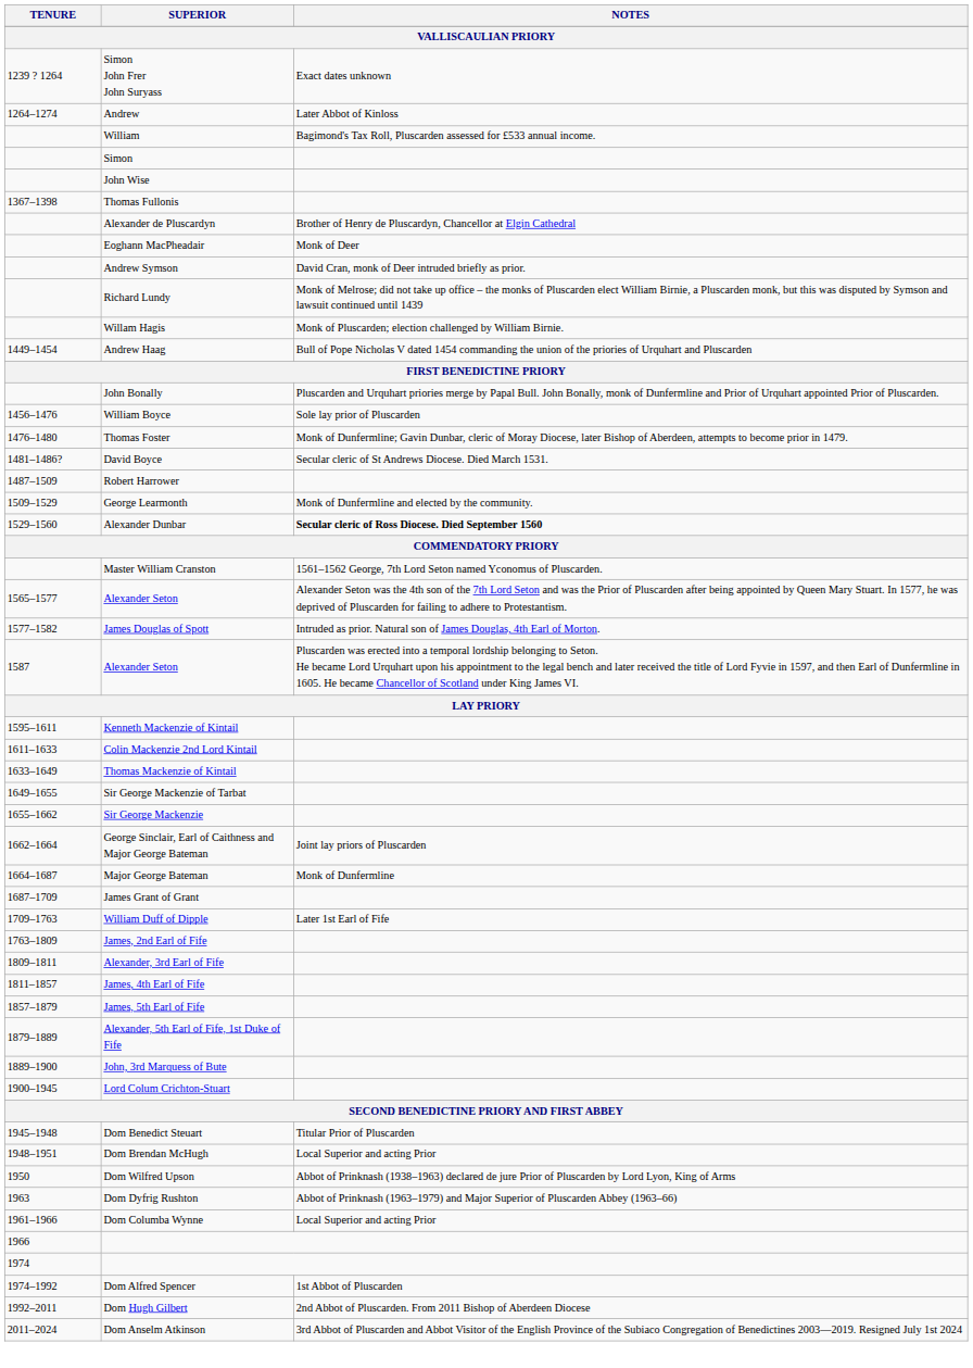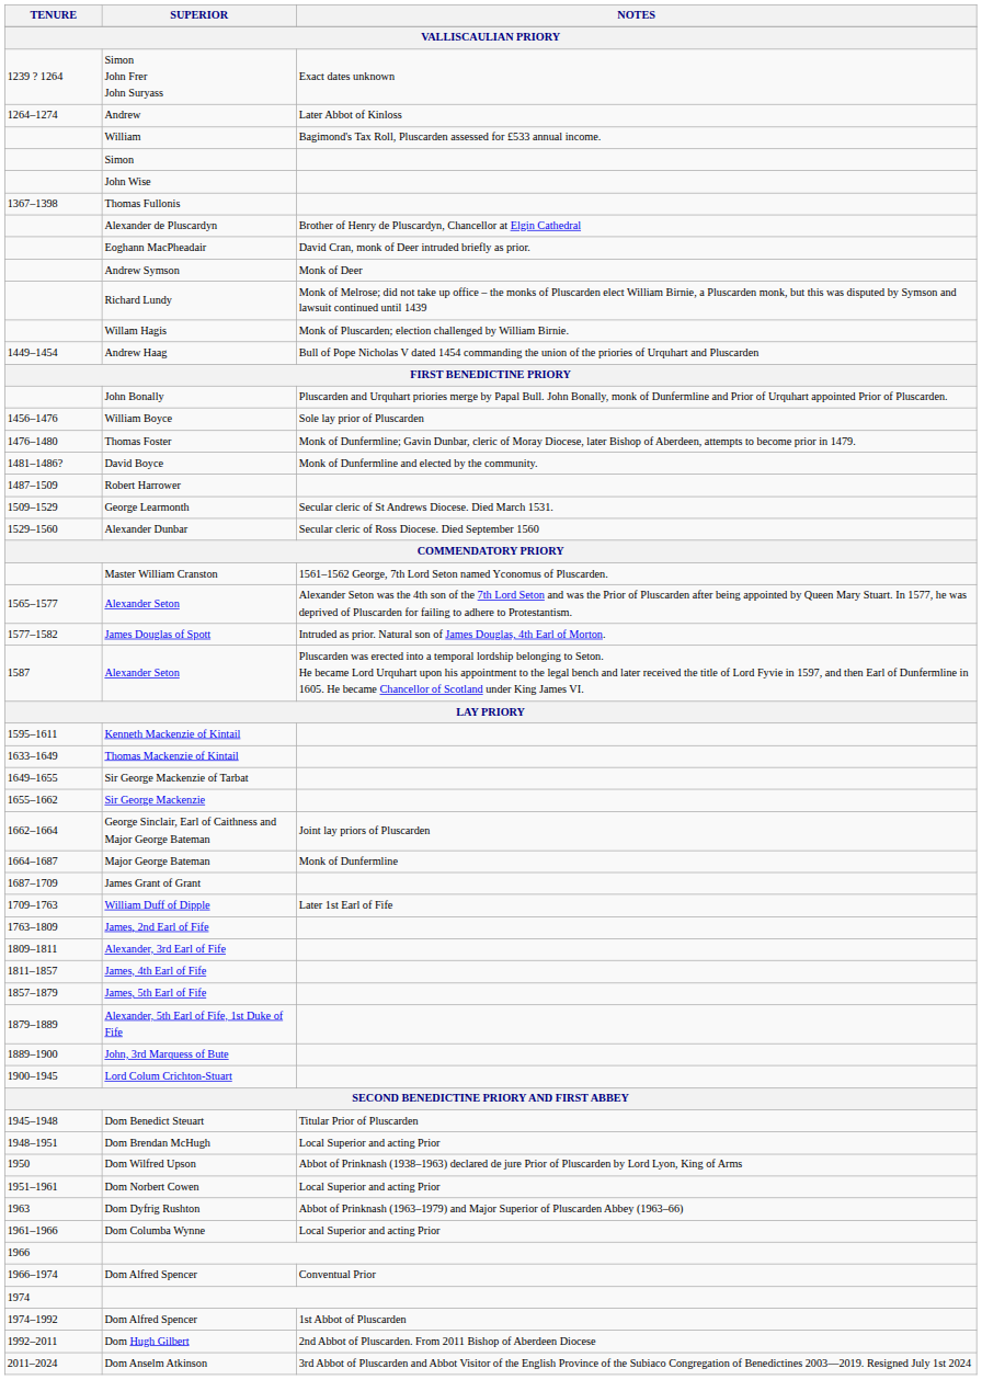Eoghann MacPheadair | NOTES: Monk of Deer -> David Cran, monk of Deer intruded briefly as prior.
Andrew Symson | NOTES: David Cran, monk of Deer intruded briefly as prior. -> Monk of Deer
David Boyce | NOTES: Secular cleric of St Andrews Diocese. Died March 1531. -> Monk of Dunfermline and elected by the community.
George Learmonth | NOTES: Monk of Dunfermline and elected by the community. -> Secular cleric of St Andrews Diocese. Died March 1531.
Alexander Dunbar | NOTES: bold -> normal
- row: 1611–1633 | Colin Mackenzie 2nd Lord Kintail
+ row: 1951–1961 | Dom Norbert Cowen | Local Superior and acting Prior
+ row: 1966–1974 | Dom Alfred Spencer | Conventual Prior
